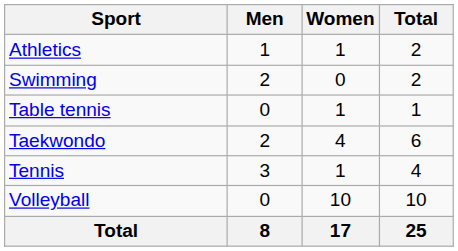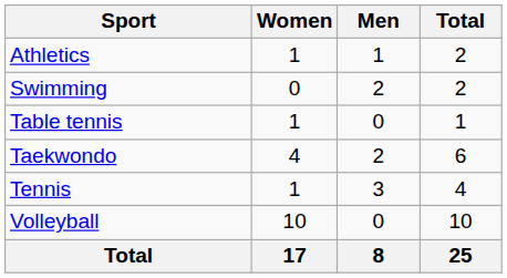columns swapped: Men <-> Women
